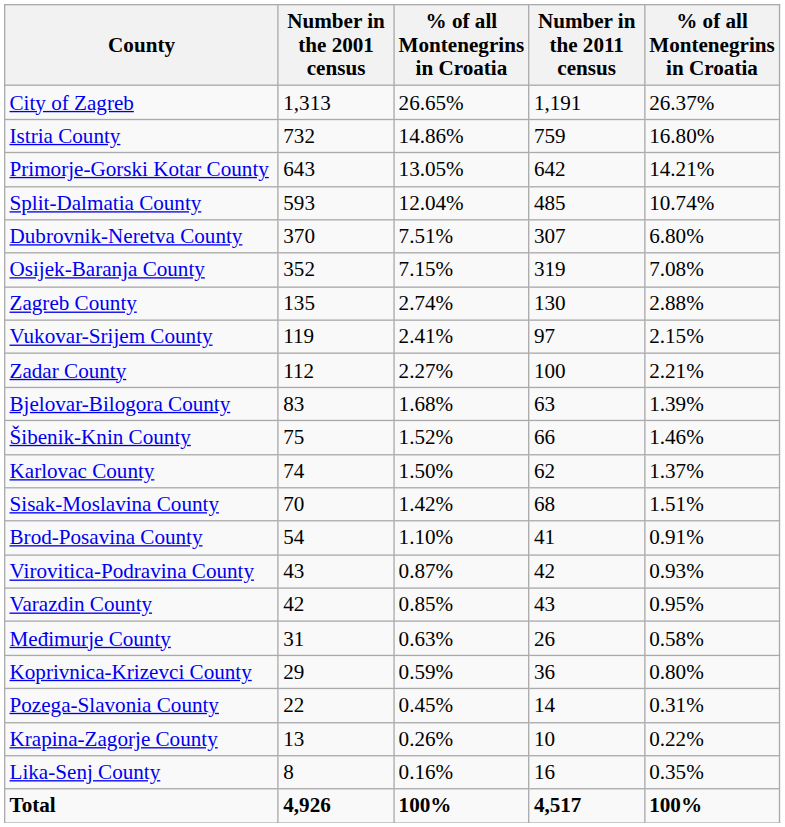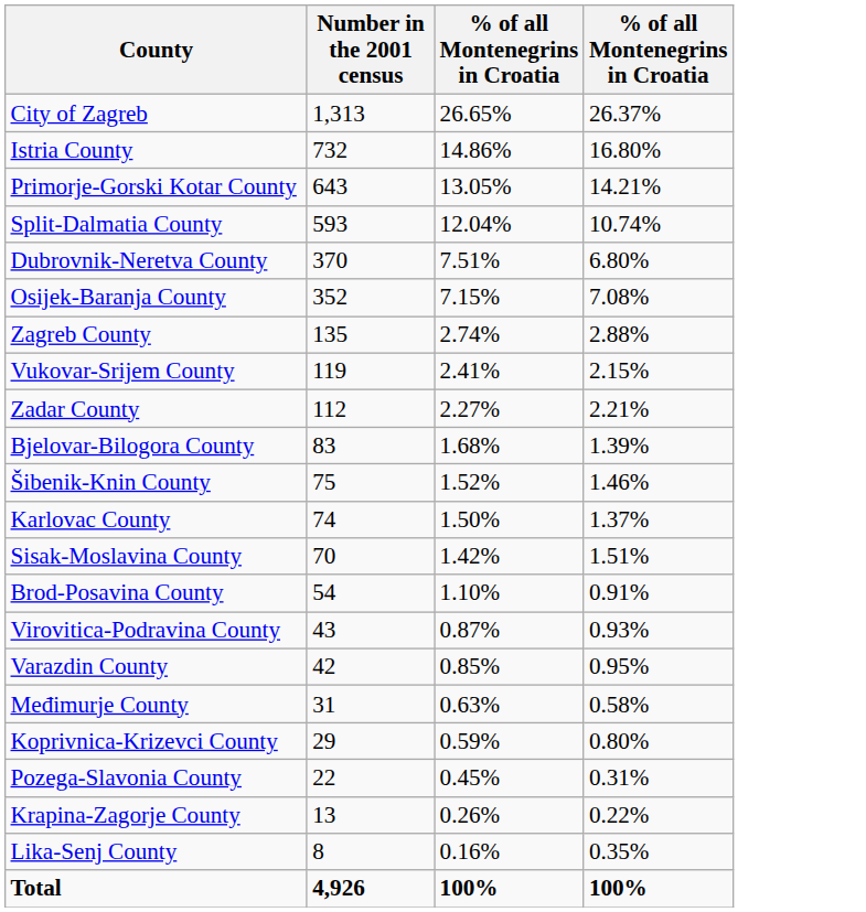- column: Number in the 2011 census | 1,191 | 759 | 642 | 485 | 307 | 319 | 130 | 97 | 100 | 63 | 66 | 62 | 68 | 41 | 42 | 43 | 26 | 36 | 14 | 10 | 16 | 4,517
